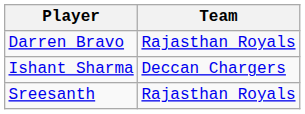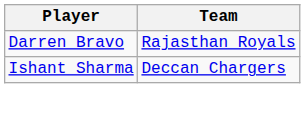- row: Sreesanth | Rajasthan Royals
